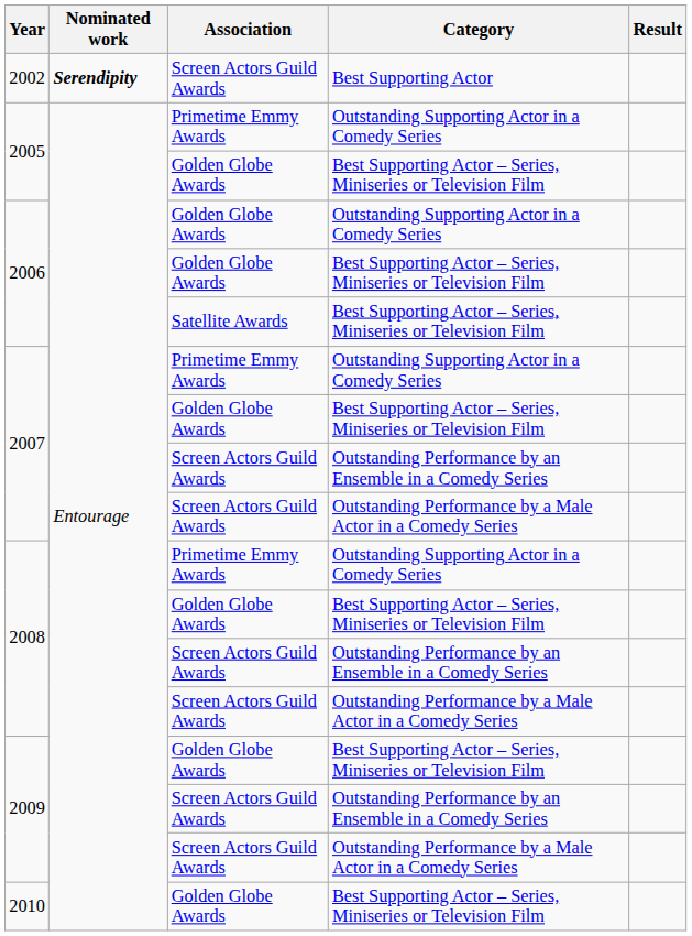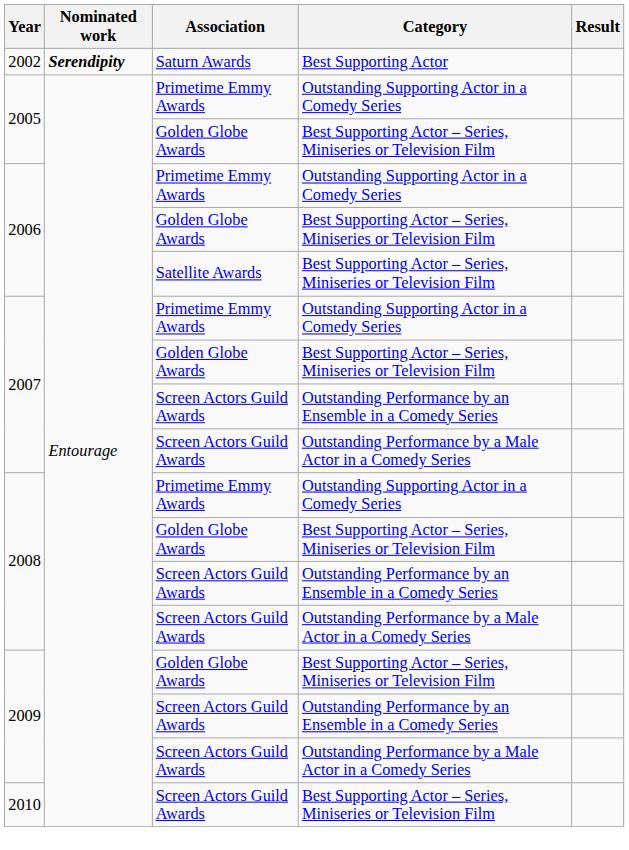2002 | Association: Screen Actors Guild Awards -> Saturn Awards
2006 / Outstanding Supporting Actor in a Comedy Series | Association: Golden Globe Awards -> Primetime Emmy Awards
2010 | Association: Golden Globe Awards -> Screen Actors Guild Awards
